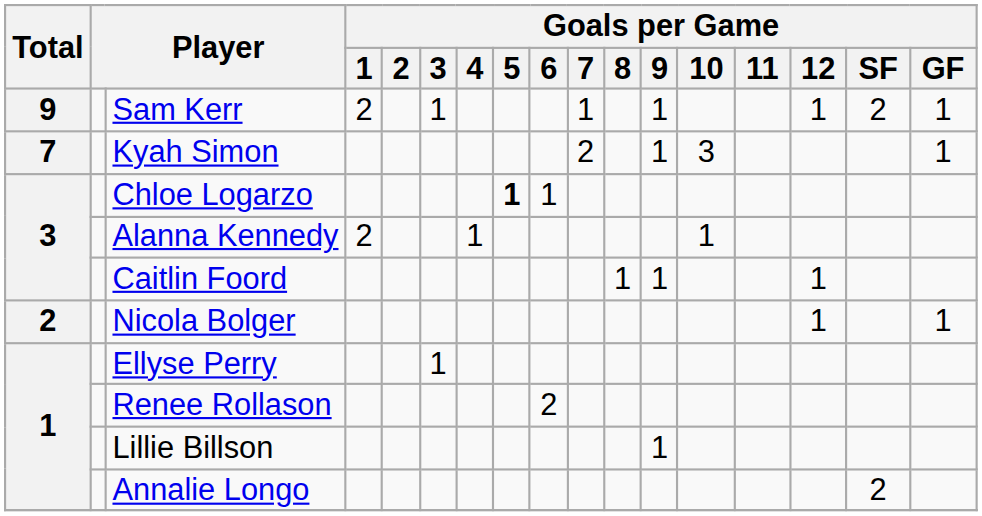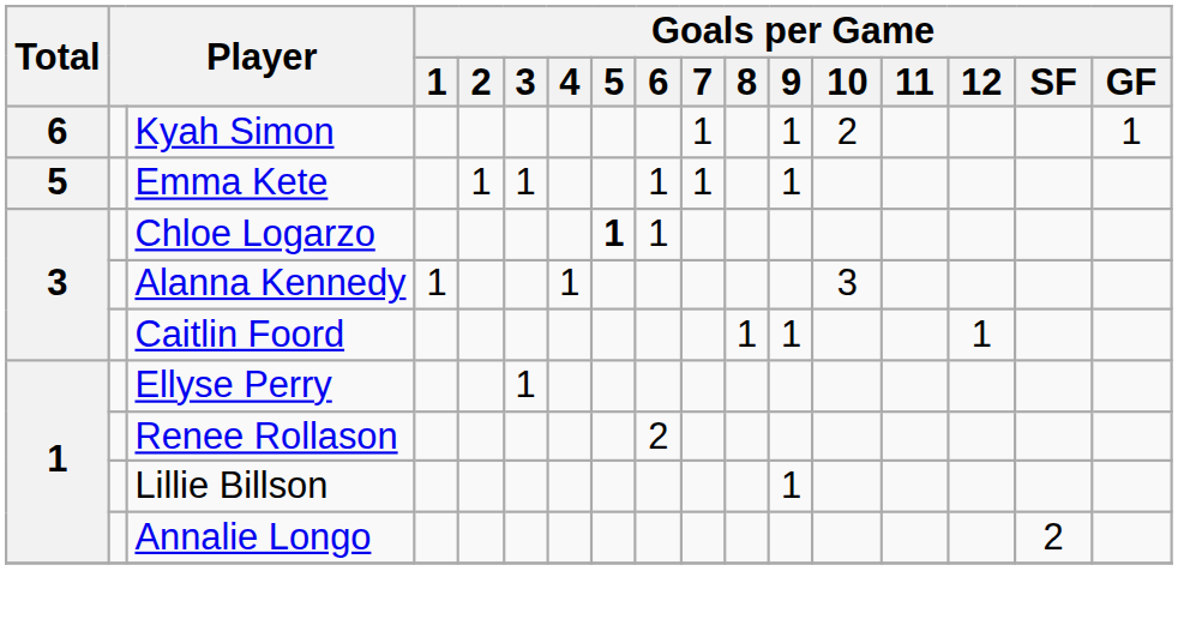- row: 9 | Sam Kerr | 2 | 1 | 1 | 1 | 1 | 2 | 1
Kyah Simon | Total: 7 -> 6
Kyah Simon | Goals per Game / 7: 2 -> 1
Kyah Simon | Goals per Game / 10: 3 -> 2
+ row: 5 | Emma Kete | 1 | 1 | 1 | 1 | 1
Alanna Kennedy | Goals per Game / 1: 2 -> 1
Alanna Kennedy | Goals per Game / 10: 1 -> 3
- row: 2 | Nicola Bolger | 1 | 1
